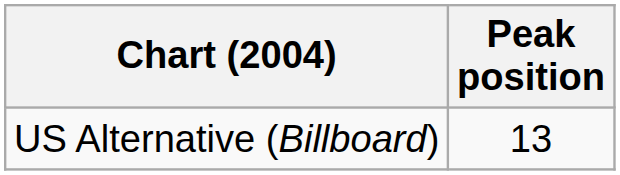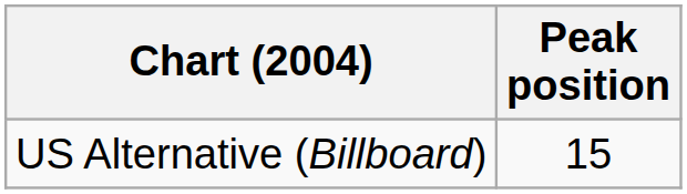US Alternative (Billboard) | Peak position: 13 -> 15
